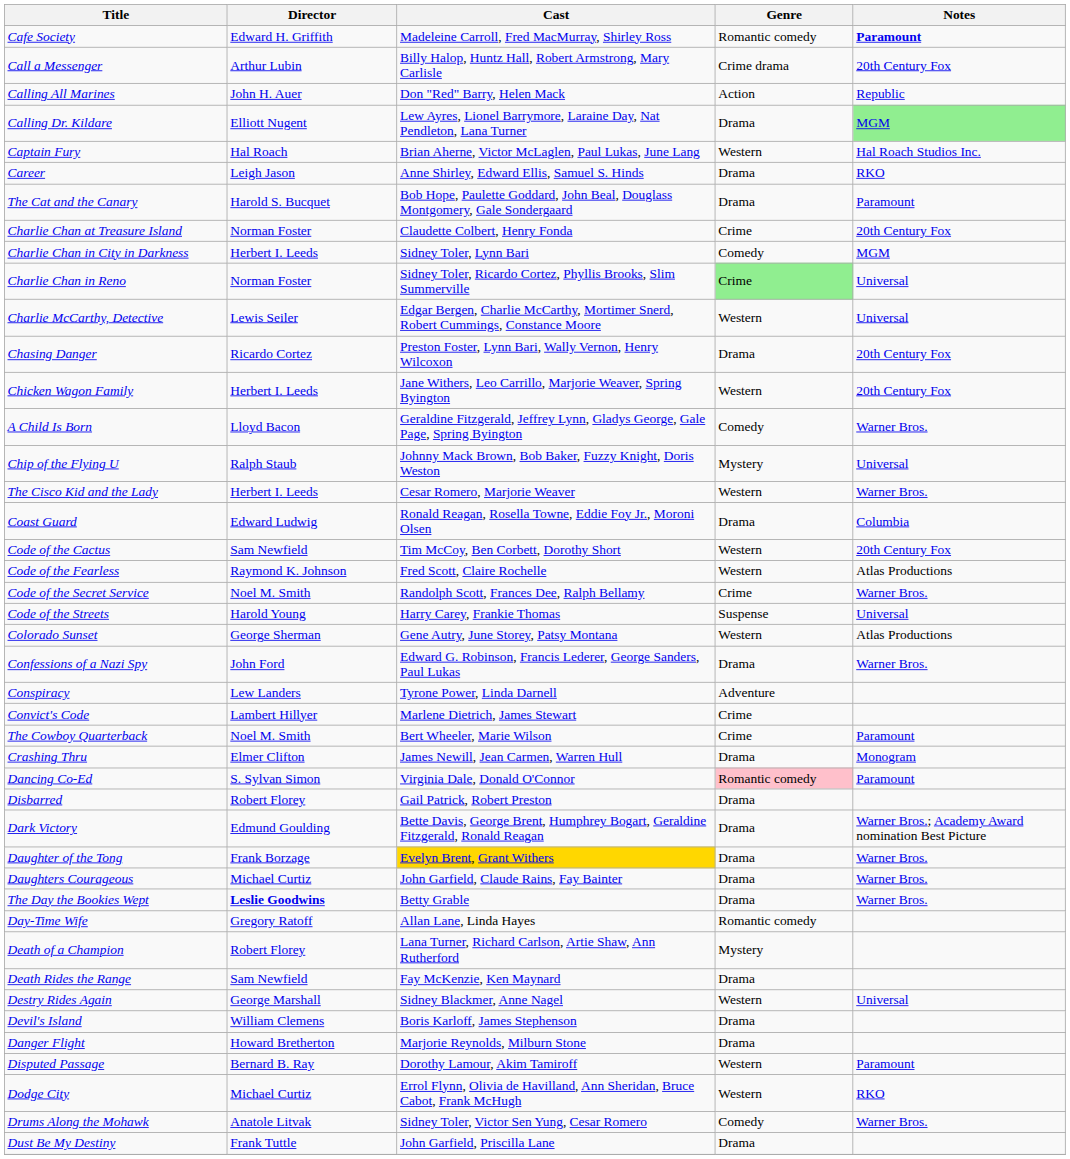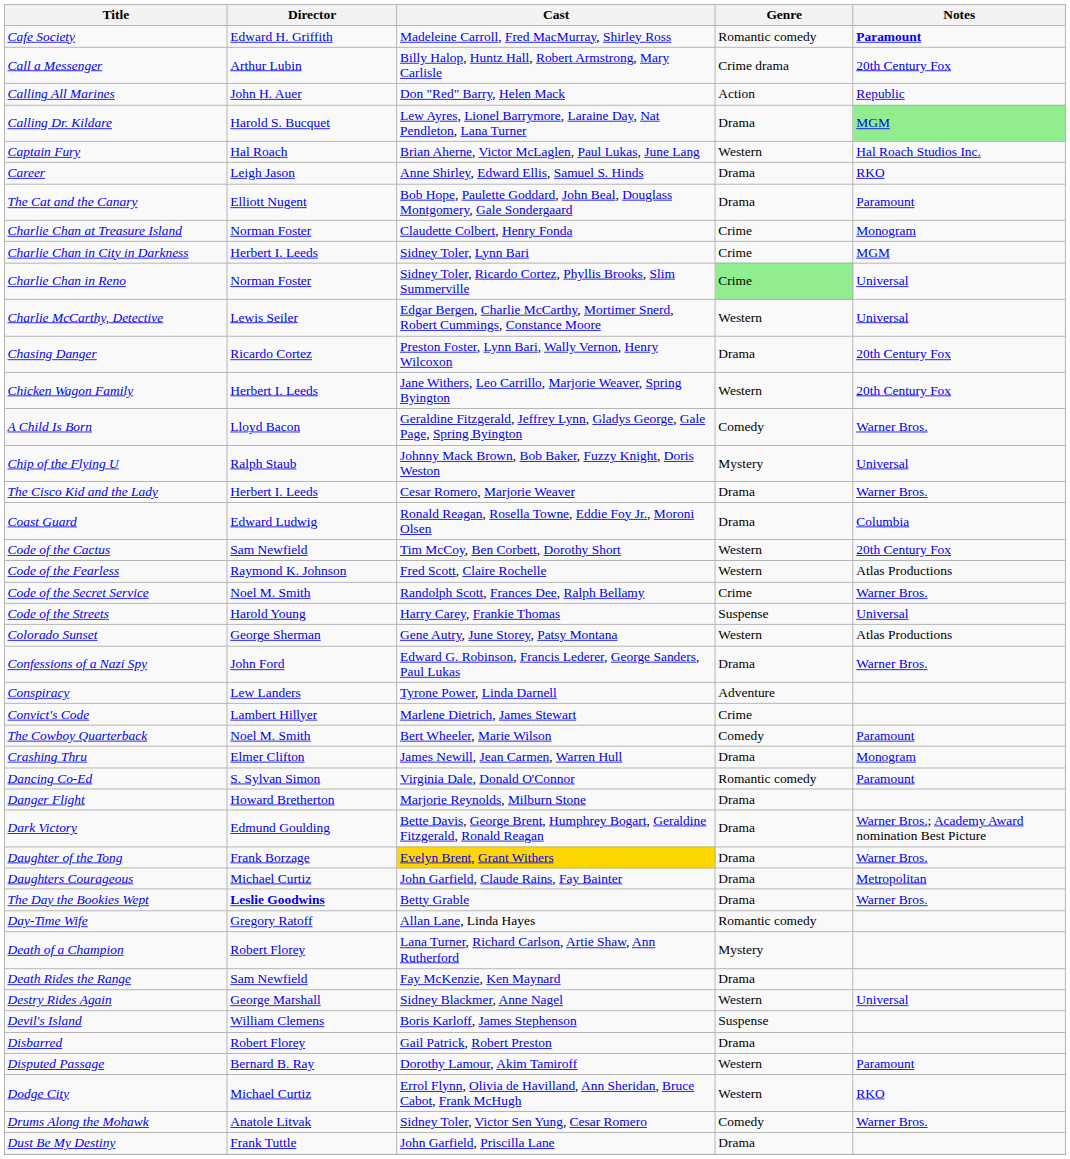Calling Dr. Kildare | Director: Elliott Nugent -> Harold S. Bucquet
The Cat and the Canary | Director: Harold S. Bucquet -> Elliott Nugent
Charlie Chan at Treasure Island | Notes: 20th Century Fox -> Monogram
Charlie Chan in City in Darkness | Genre: Comedy -> Crime
The Cisco Kid and the Lady | Genre: Western -> Drama
The Cowboy Quarterback | Genre: Crime -> Comedy
Dancing Co-Ed | Genre: pink background -> no background
rows swapped: Danger Flight <-> Disbarred
Daughters Courageous | Notes: Warner Bros. -> Metropolitan
Devil's Island | Genre: Drama -> Suspense
